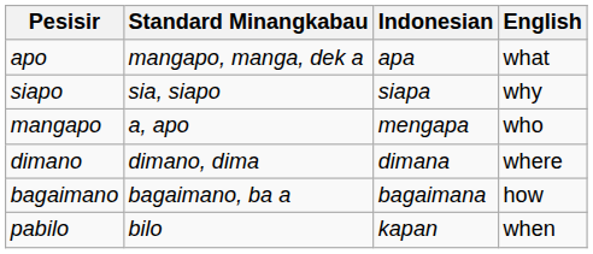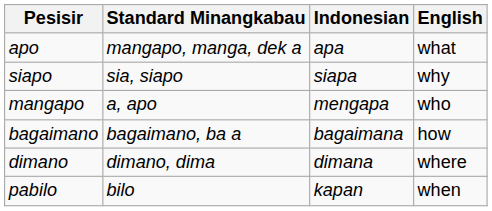rows swapped: dimano <-> bagaimano
